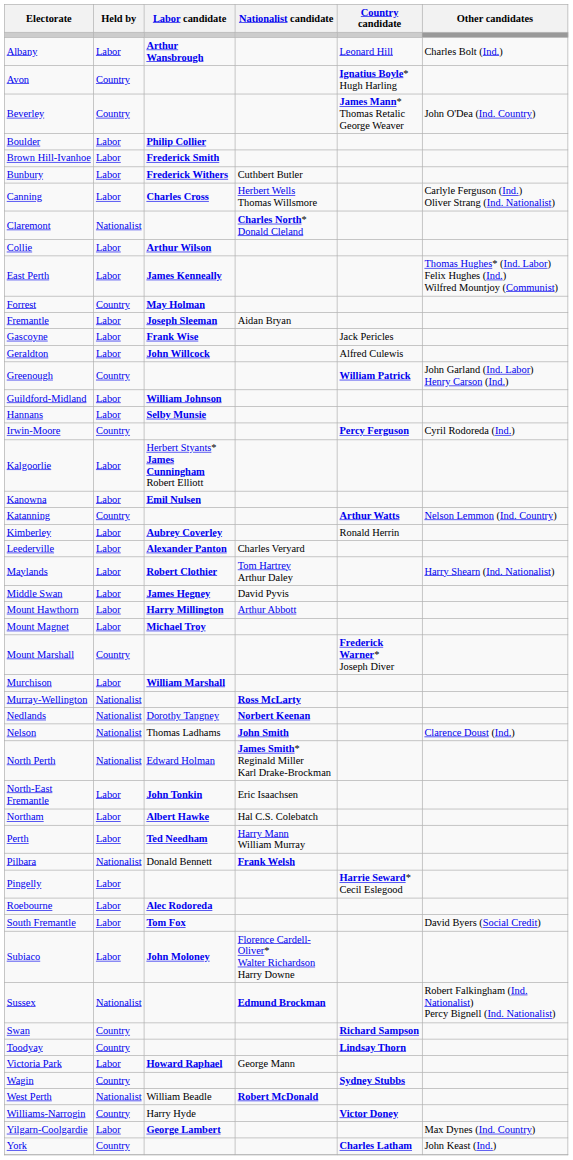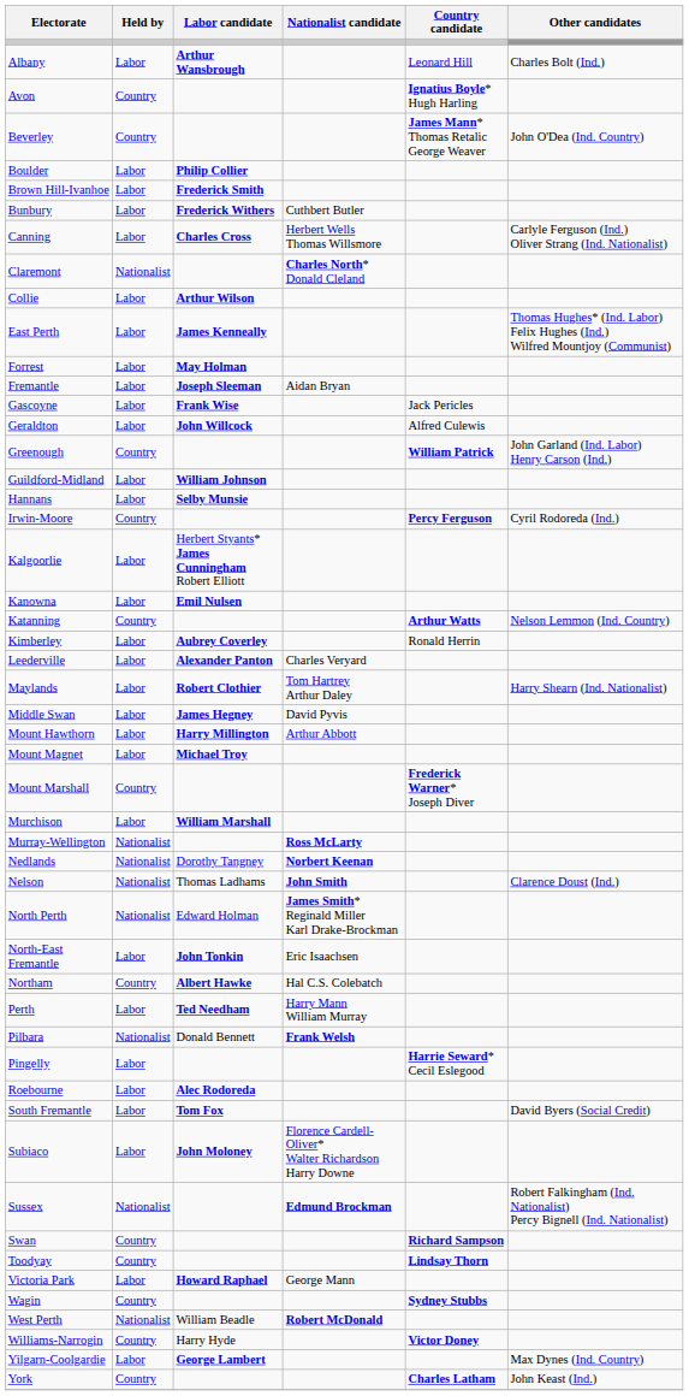Forrest | Held by: Country -> Labor
Northam | Held by: Labor -> Country
